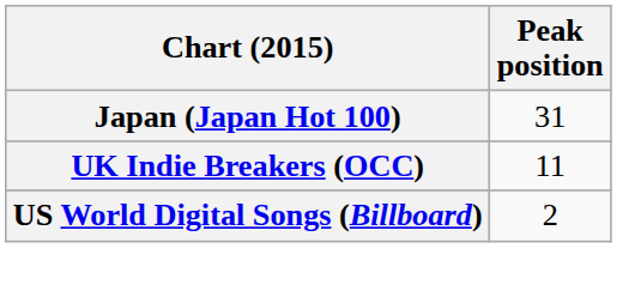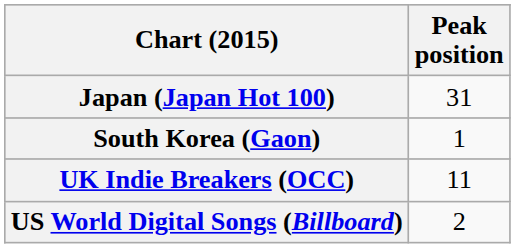+ row: South Korea (Gaon) | 1
